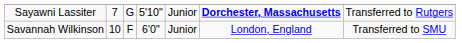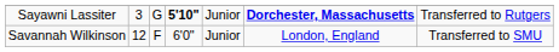Sayawni Lassiter | column 2: 7 -> 3
Sayawni Lassiter | column 4: normal -> bold
Savannah Wilkinson | column 2: 10 -> 12
